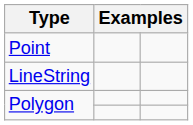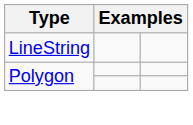- row: Point
